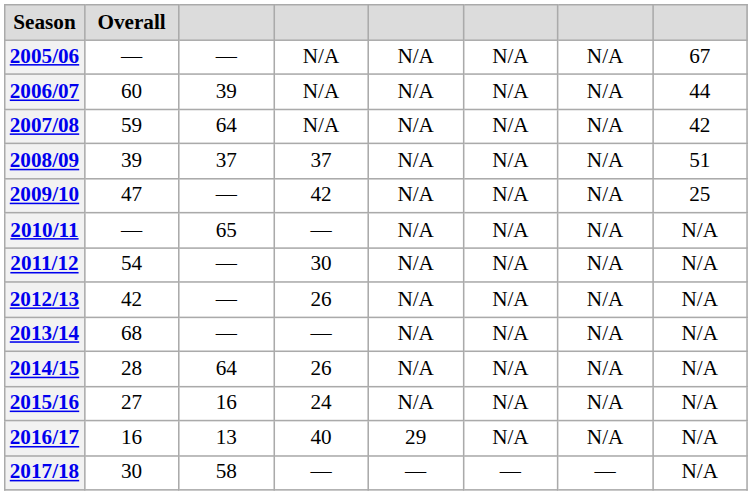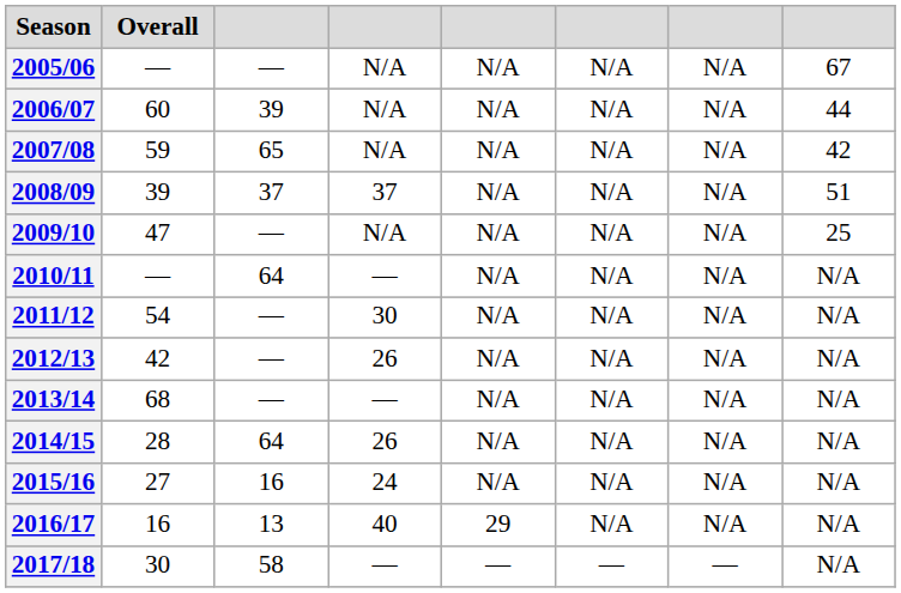2007/08 | column 3: 64 -> 65
2009/10 | column 4: 42 -> N/A
2010/11 | column 3: 65 -> 64
